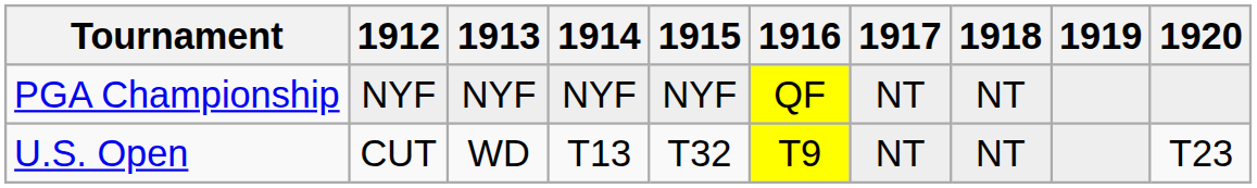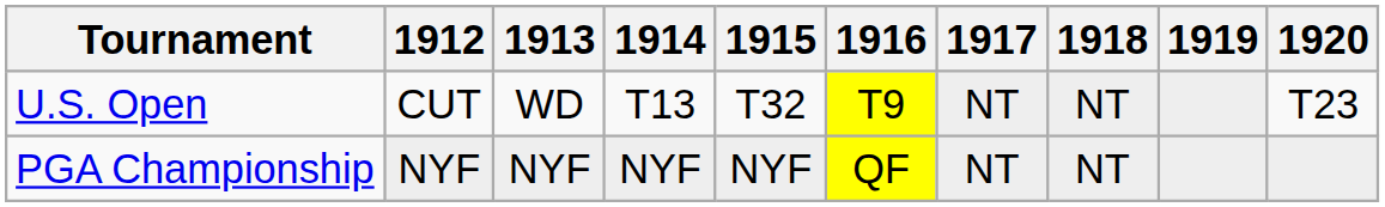rows swapped: U.S. Open <-> PGA Championship
